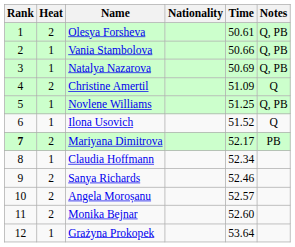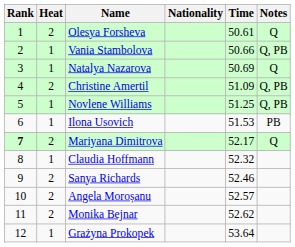Olesya Forsheva | Notes: Q, PB -> Q
Natalya Nazarova | Notes: Q, PB -> Q
Christine Amertil | Notes: Q -> Q, PB
Ilona Usovich | Time: 51.52 -> 51.53
Ilona Usovich | Notes: Q -> PB
Mariyana Dimitrova | Notes: PB -> Q
Claudia Hoffmann | Time: 52.34 -> 52.32
Monika Bejnar | Time: 52.60 -> 52.62
